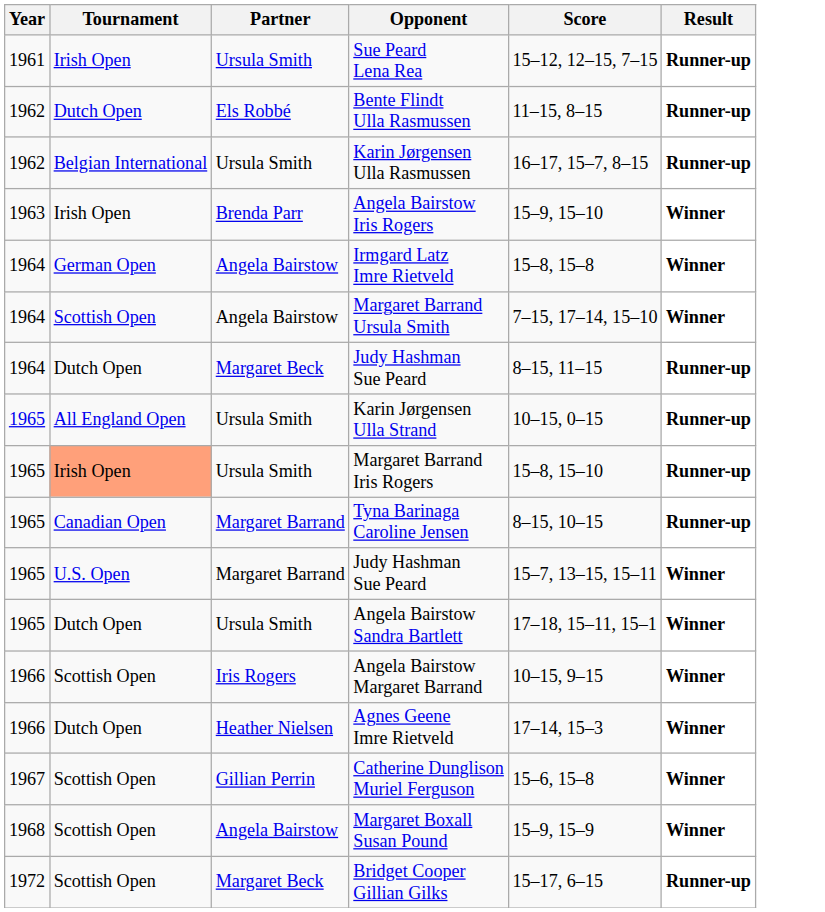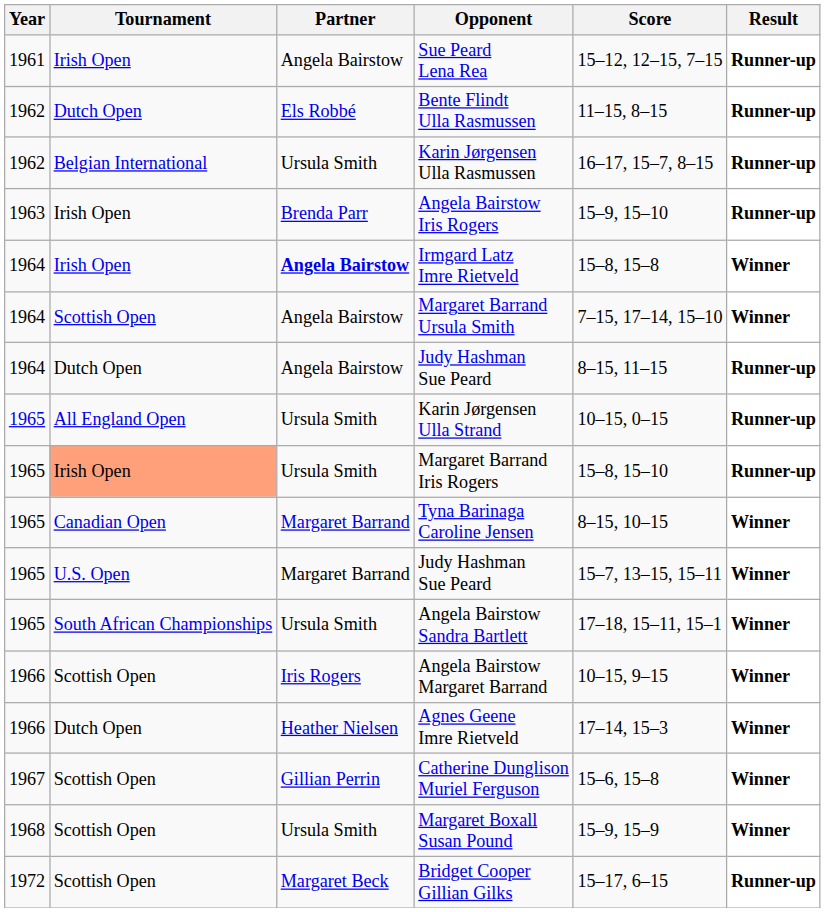Sue Peard Lena Rea | Partner: Ursula Smith -> Angela Bairstow
Angela Bairstow Iris Rogers | Result: Winner -> Runner-up
Irmgard Latz Imre Rietveld | Tournament: German Open -> Irish Open
Irmgard Latz Imre Rietveld | Partner: normal -> bold
1964 / Judy Hashman Sue Peard | Partner: Margaret Beck -> Angela Bairstow
Tyna Barinaga Caroline Jensen | Result: Runner-up -> Winner
Angela Bairstow Sandra Bartlett | Tournament: Dutch Open -> South African Championships
Margaret Boxall Susan Pound | Partner: Angela Bairstow -> Ursula Smith
